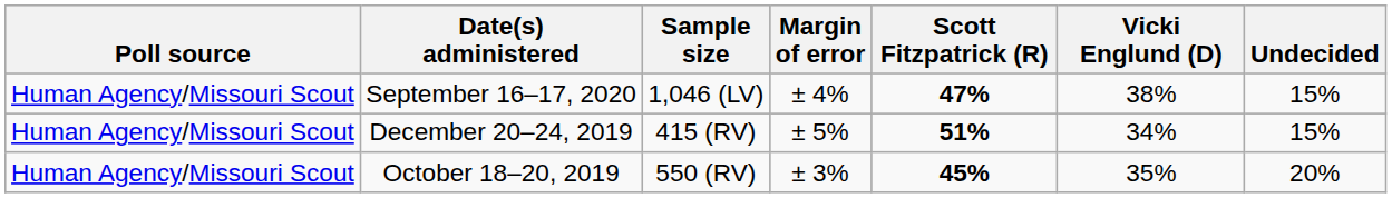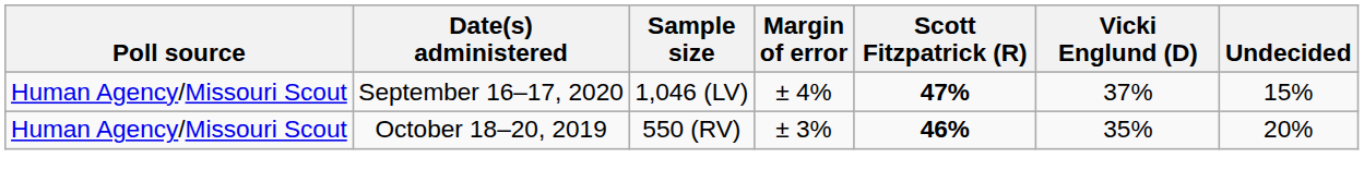September 16–17, 2020 | Vicki Englund (D): 38% -> 37%
- row: Human Agency/Missouri Scout | December 20–24, 2019 | 415 (RV) | ± 5% | 51% | 34% | 15%
October 18–20, 2019 | Scott Fitzpatrick (R): 45% -> 46%
